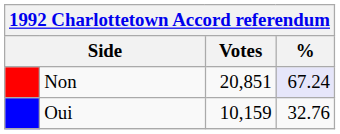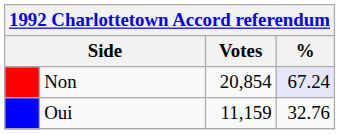Non | Votes: 20,851 -> 20,854
Oui | Votes: 10,159 -> 11,159
